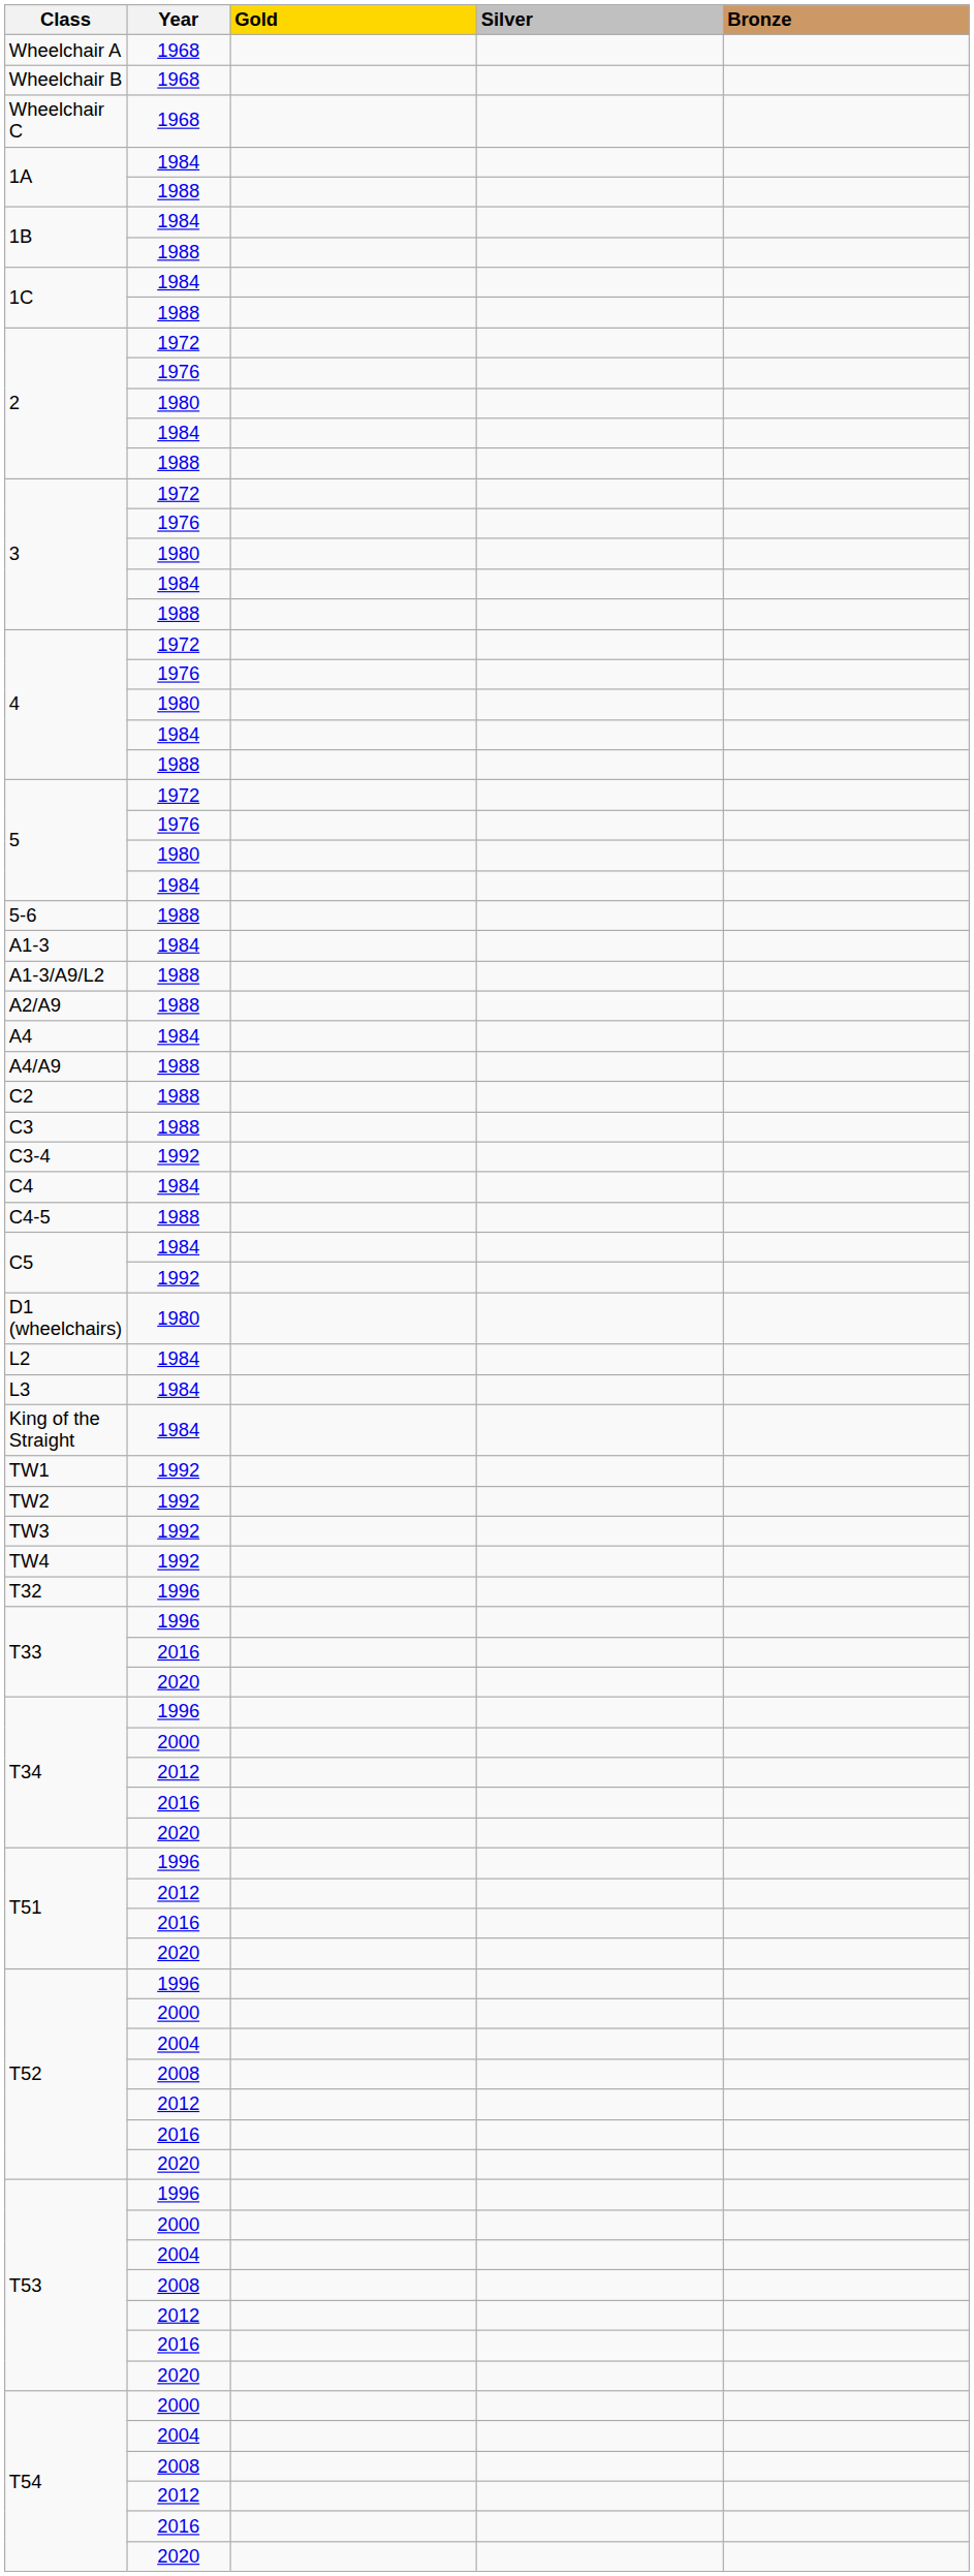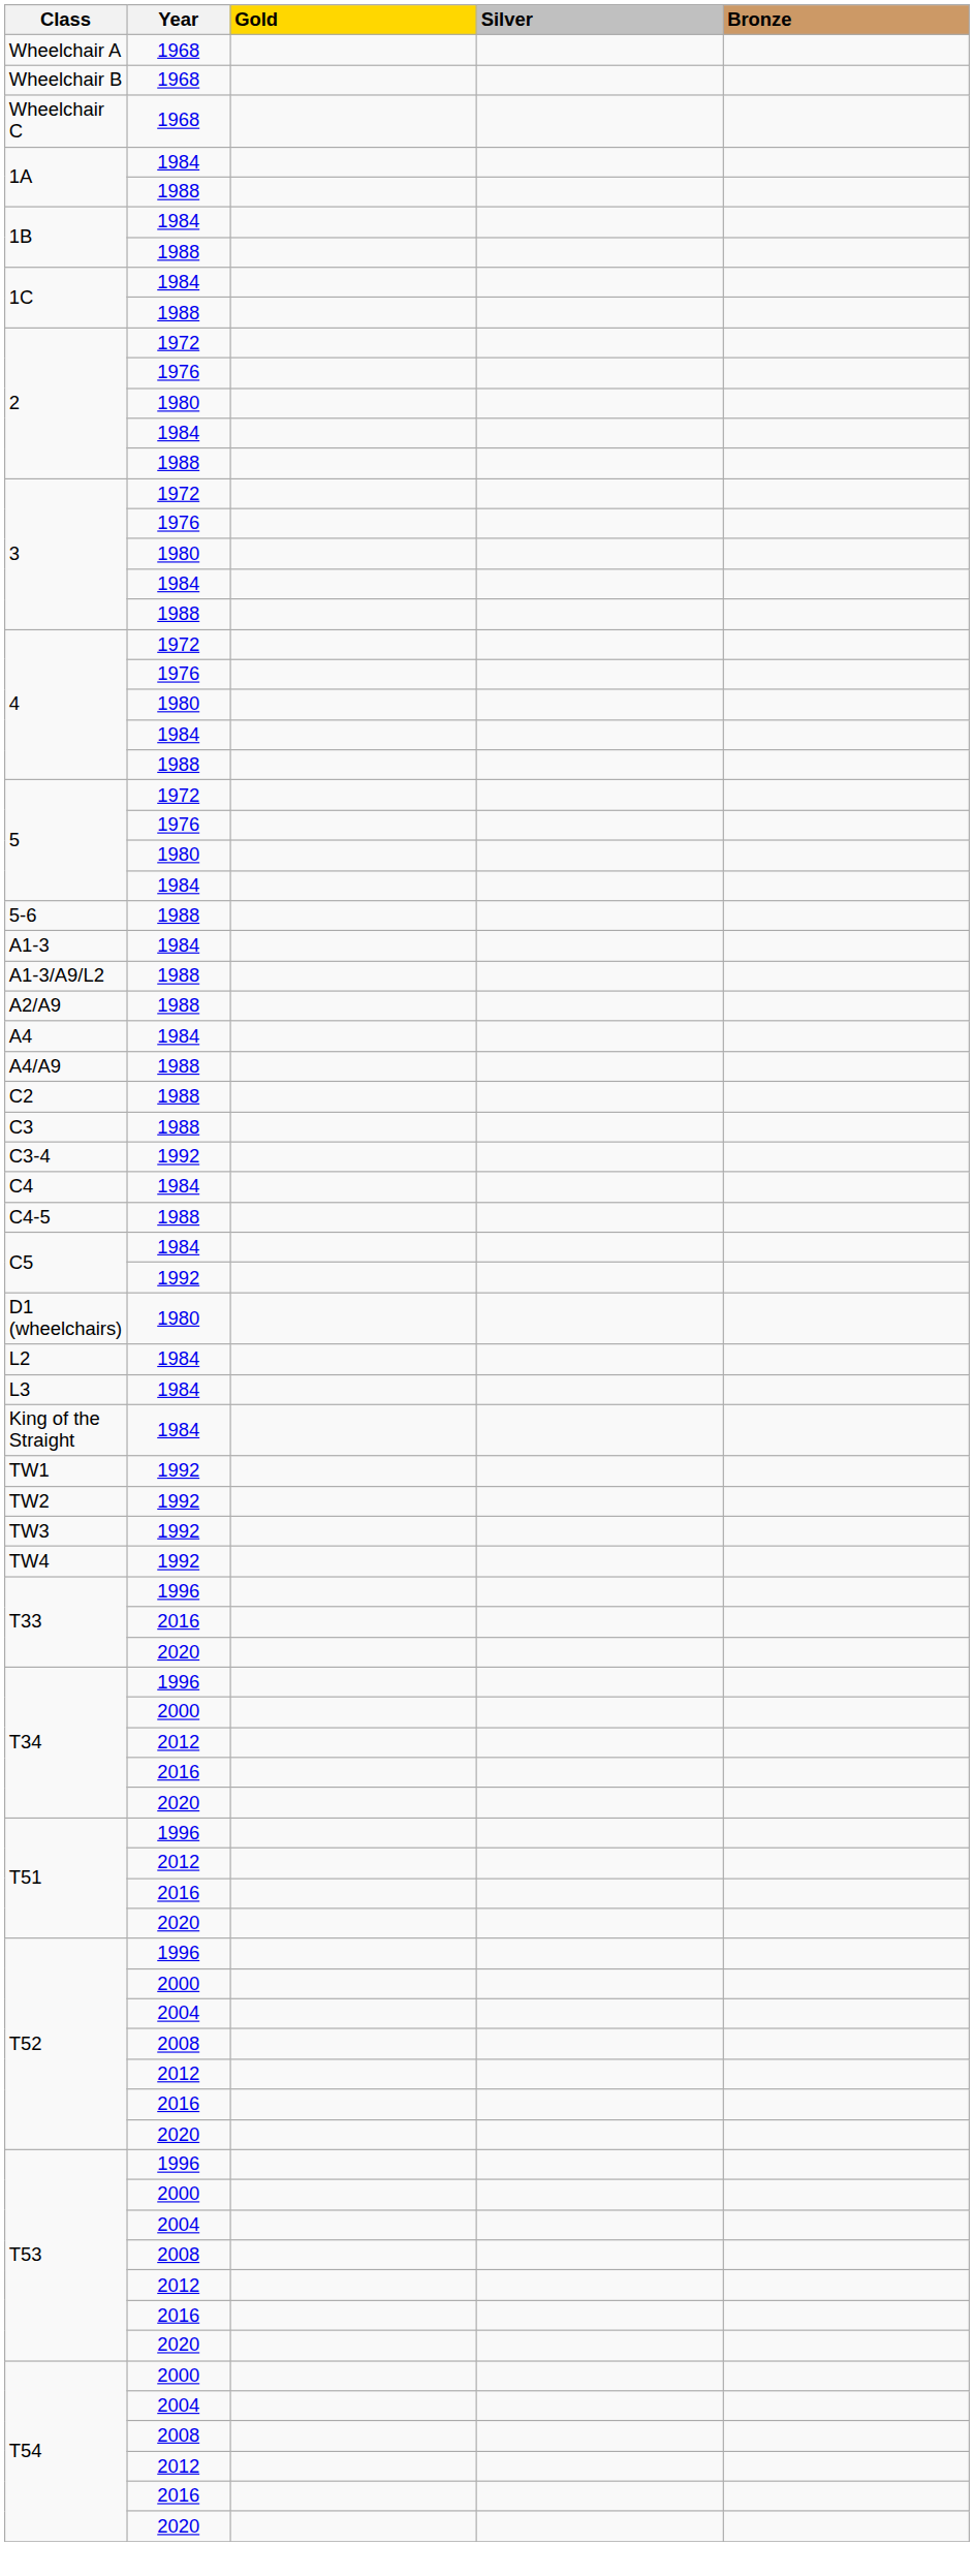- row: T32 | 1996
